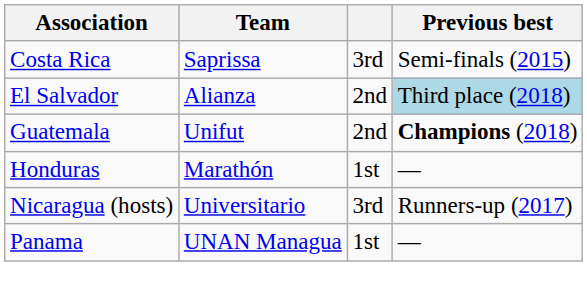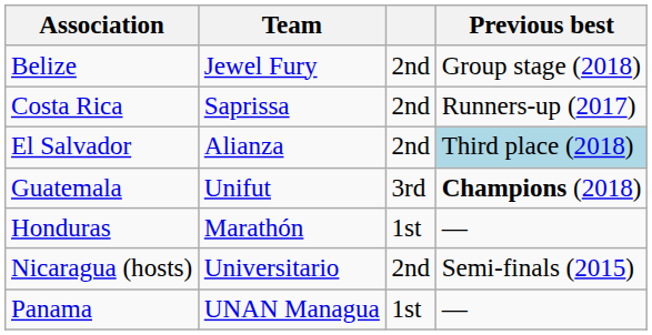+ row: Belize | Jewel Fury | 2nd | Group stage (2018)
Costa Rica | column 3: 3rd -> 2nd
Costa Rica | Previous best: Semi-finals (2015) -> Runners-up (2017)
Guatemala | column 3: 2nd -> 3rd
Nicaragua (hosts) | column 3: 3rd -> 2nd
Nicaragua (hosts) | Previous best: Runners-up (2017) -> Semi-finals (2015)
